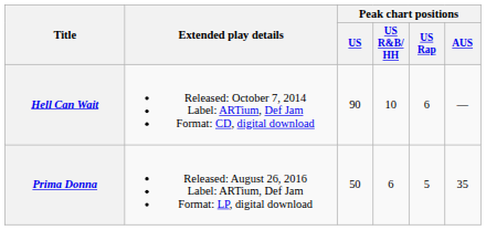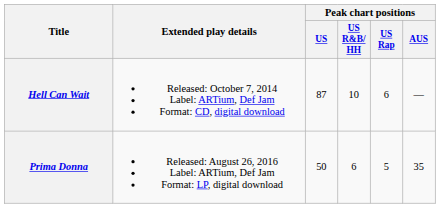Hell Can Wait | Peak chart positions / US: 90 -> 87
